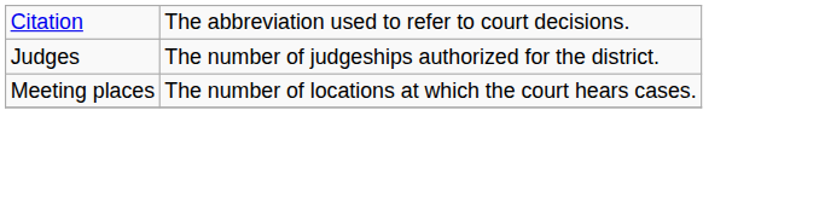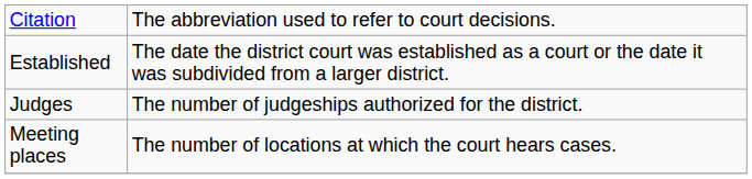+ row: Established | The date the district court was established as a court or the date it was subdivided from a larger district.
